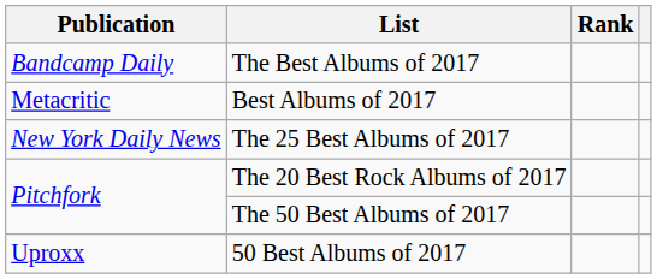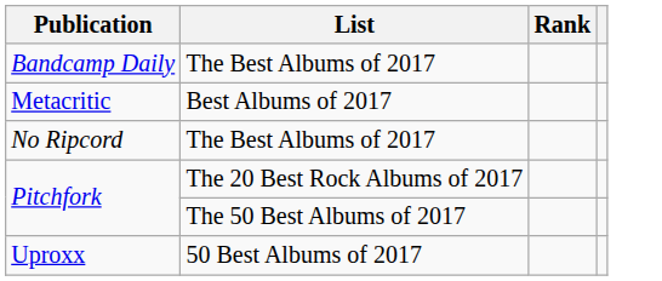- row: New York Daily News | The 25 Best Albums of 2017
+ row: No Ripcord | The Best Albums of 2017
